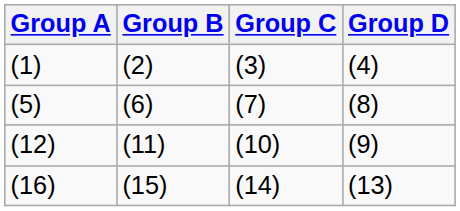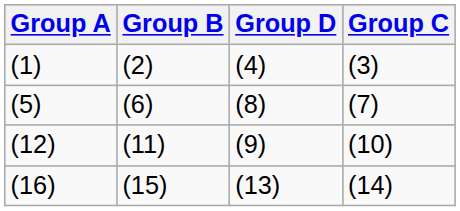columns swapped: Group C <-> Group D
